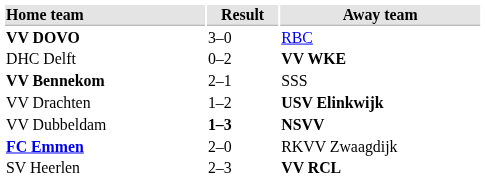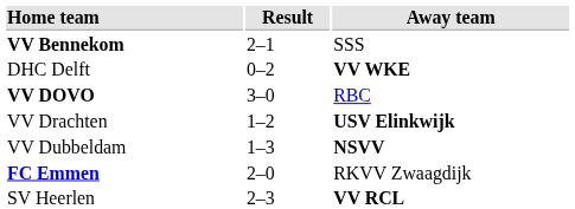rows swapped: VV Bennekom <-> VV DOVO
VV Dubbeldam | Result: bold -> normal
